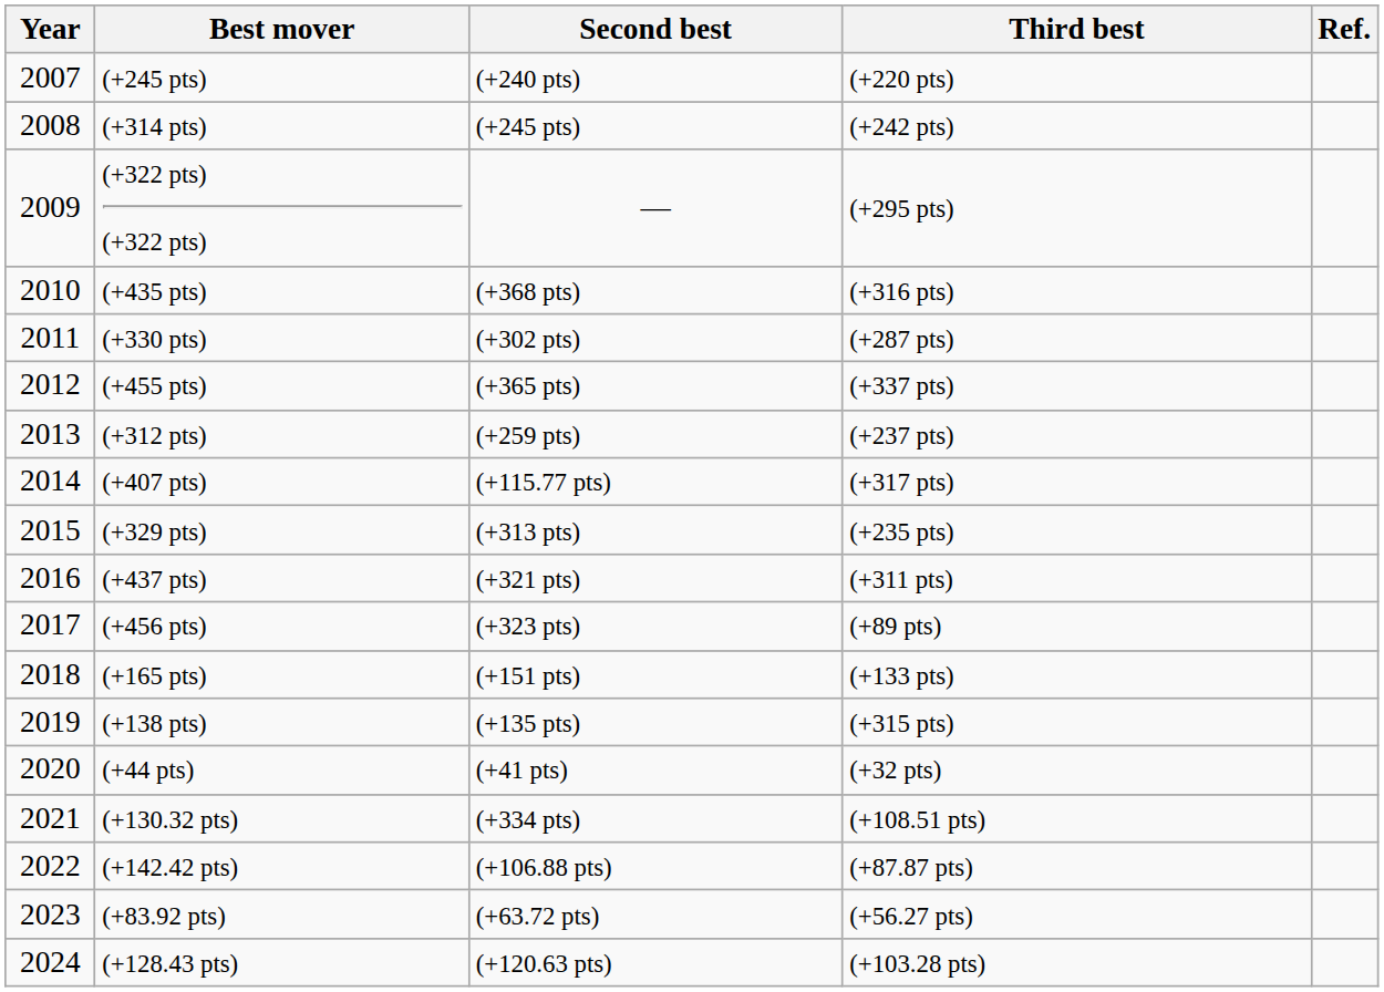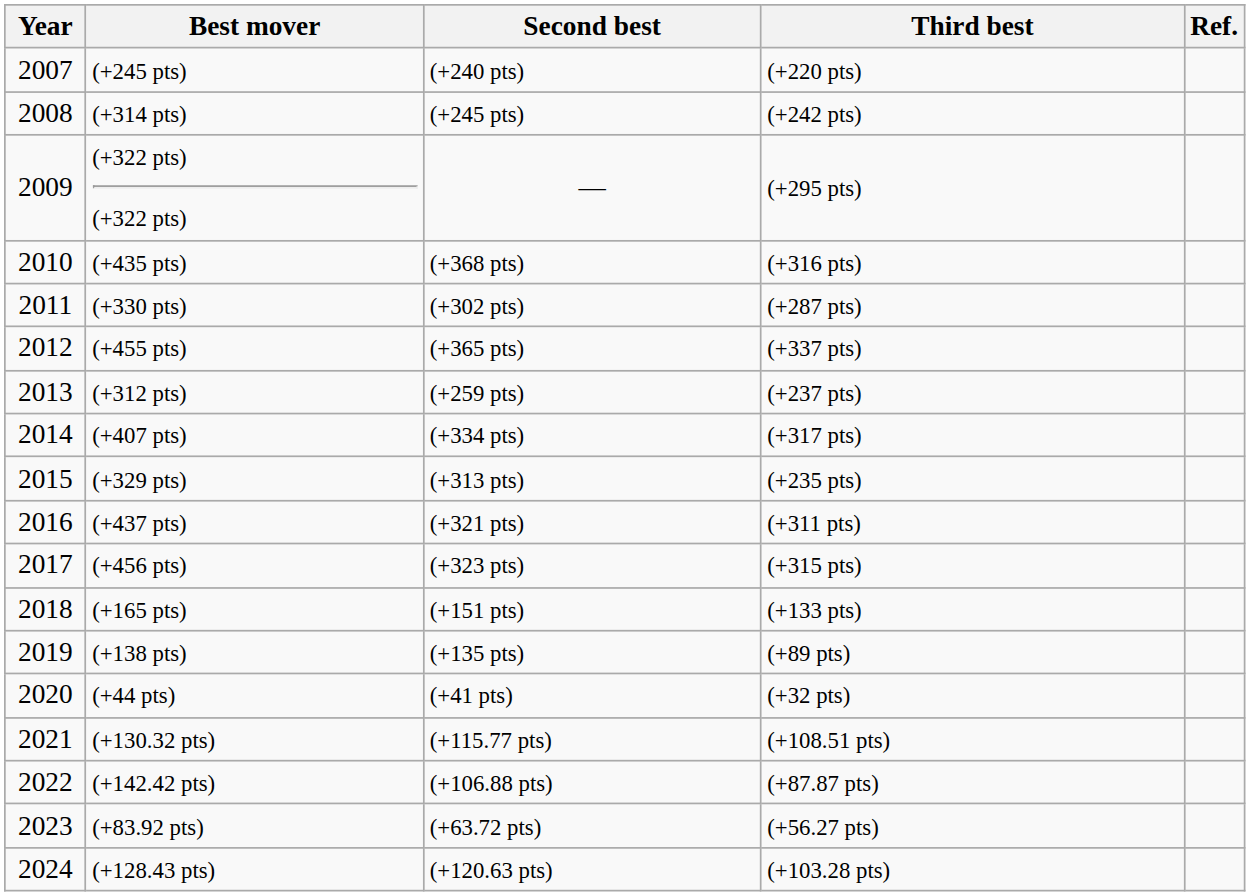(+407 pts) | Second best: (+115.77 pts) -> (+334 pts)
(+456 pts) | Third best: (+89 pts) -> (+315 pts)
(+138 pts) | Third best: (+315 pts) -> (+89 pts)
(+130.32 pts) | Second best: (+334 pts) -> (+115.77 pts)
